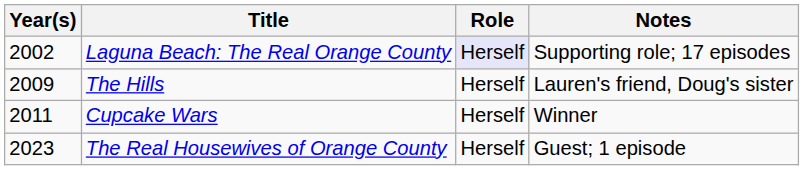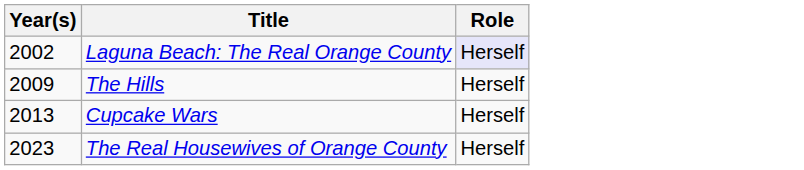- column: Notes | Supporting role; 17 episodes | Lauren's friend, Doug's sister | Winner | Guest; 1 episode
Cupcake Wars | Year(s): 2011 -> 2013
